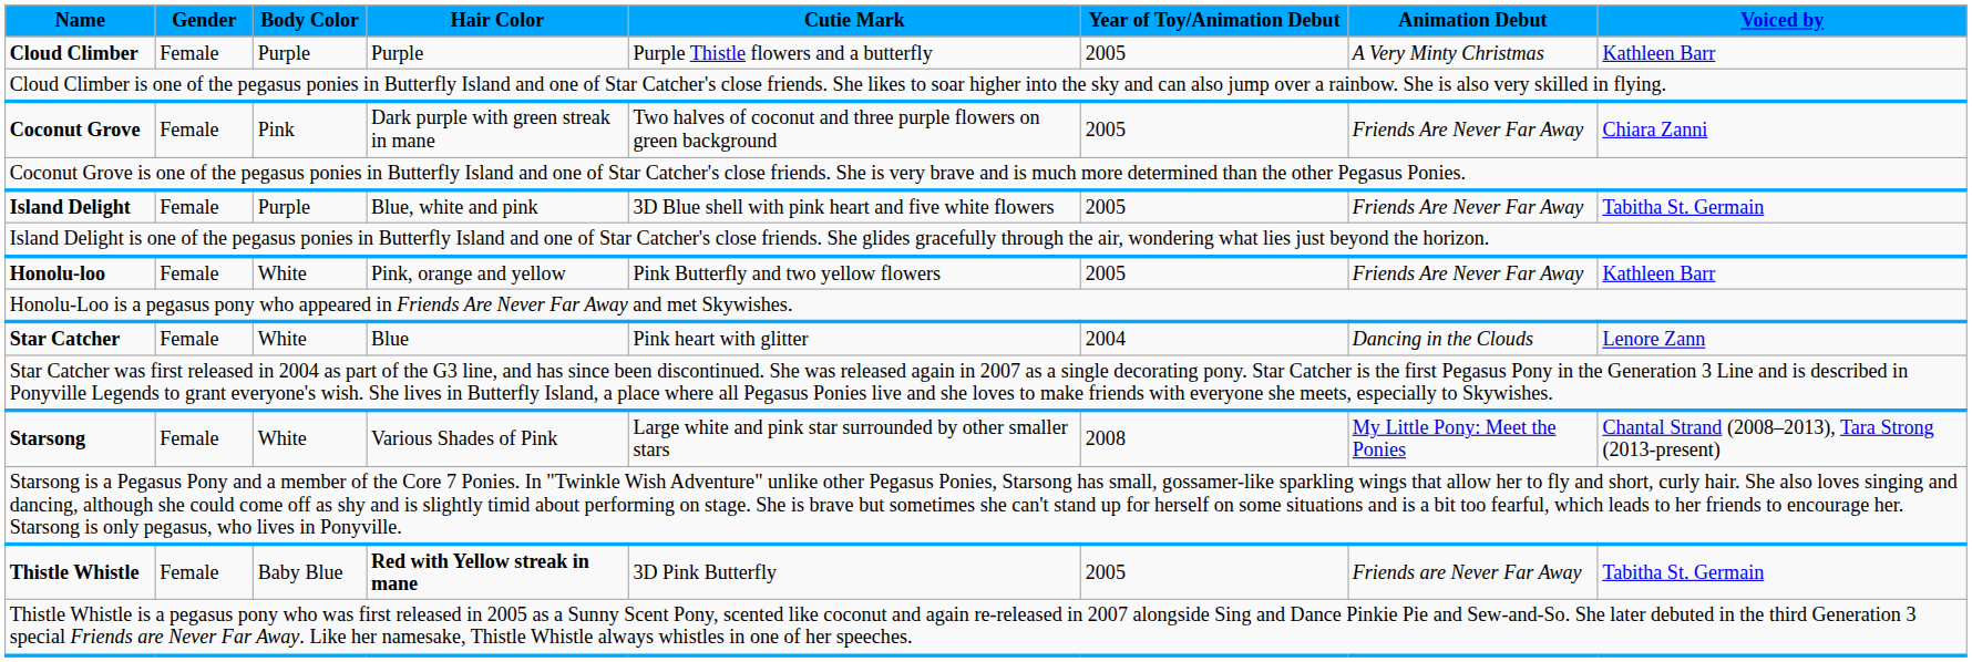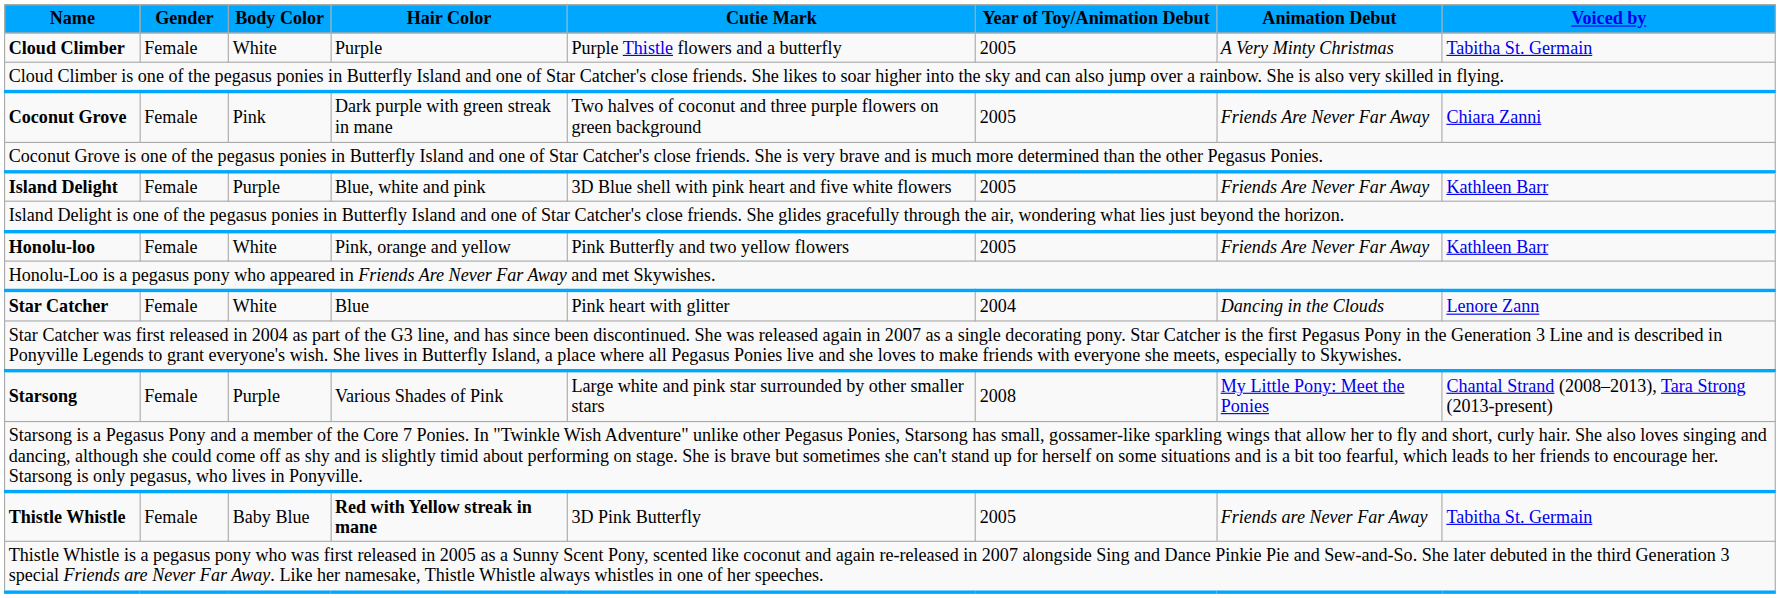Cloud Climber | Body Color: Purple -> White
Cloud Climber | Voiced by: Kathleen Barr -> Tabitha St. Germain
Island Delight | Voiced by: Tabitha St. Germain -> Kathleen Barr
Starsong | Body Color: White -> Purple
